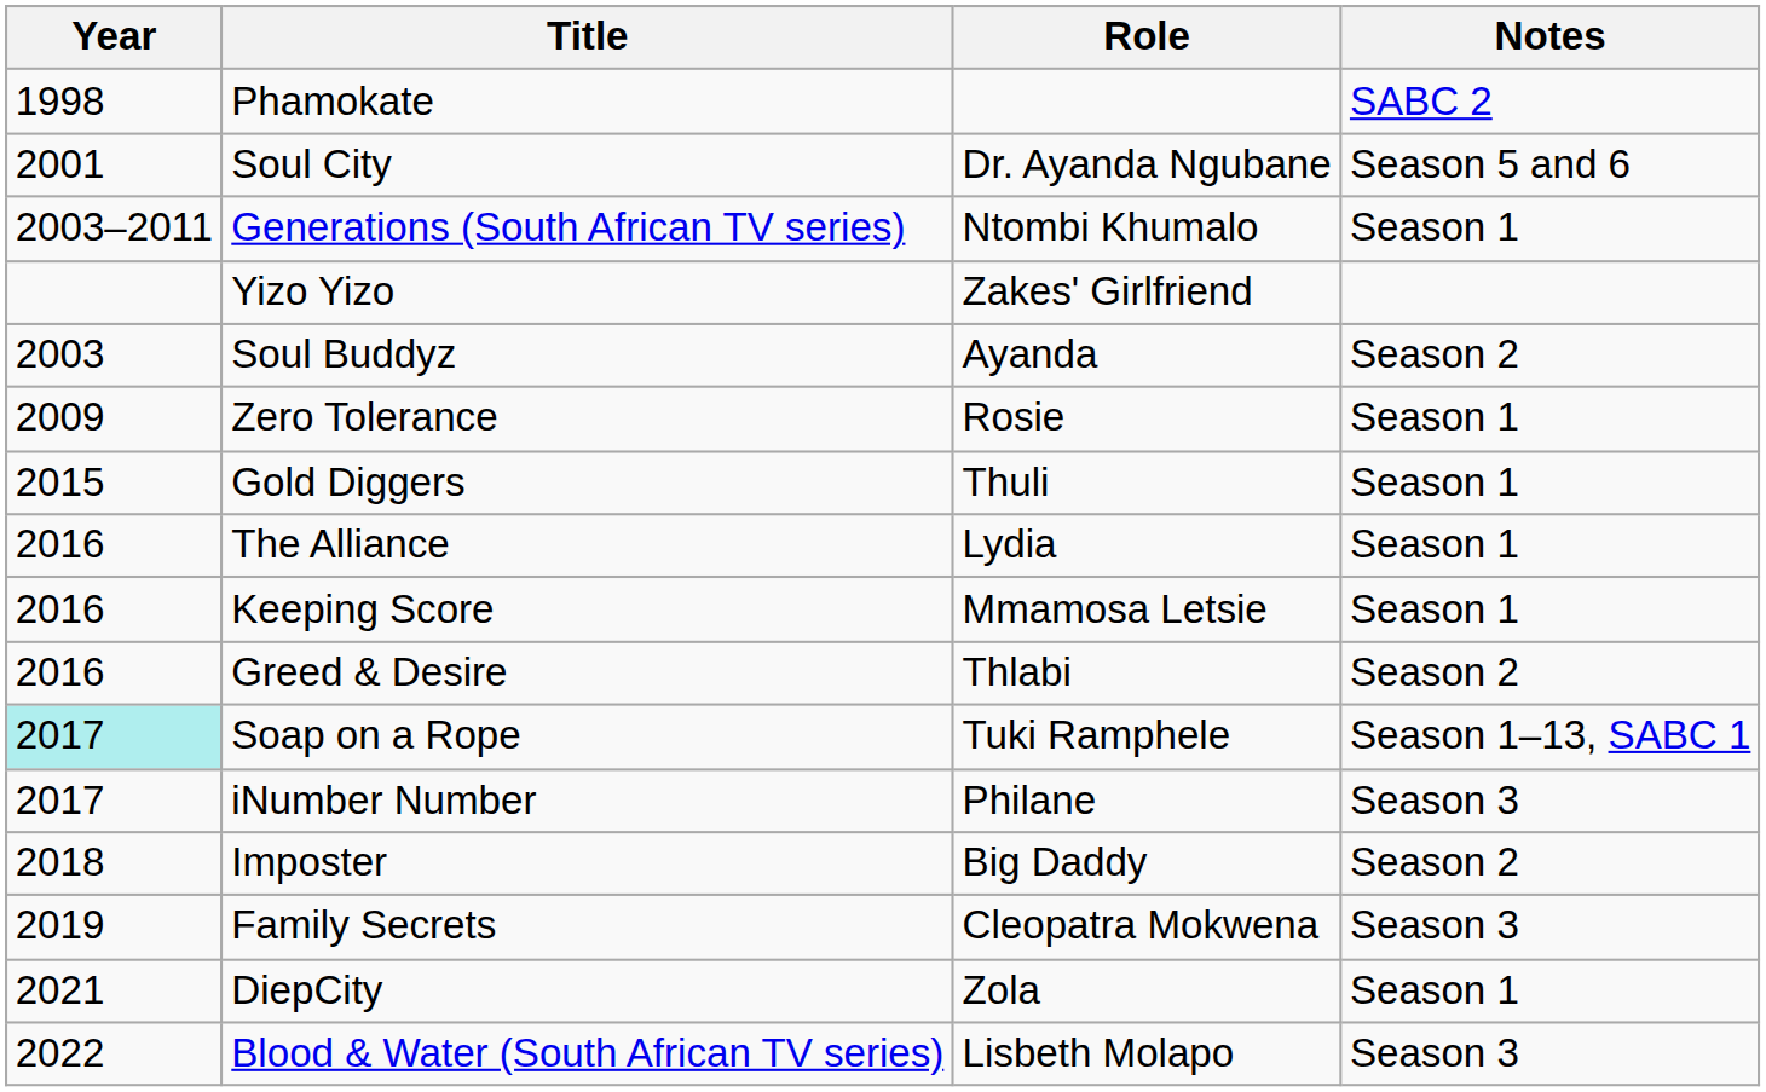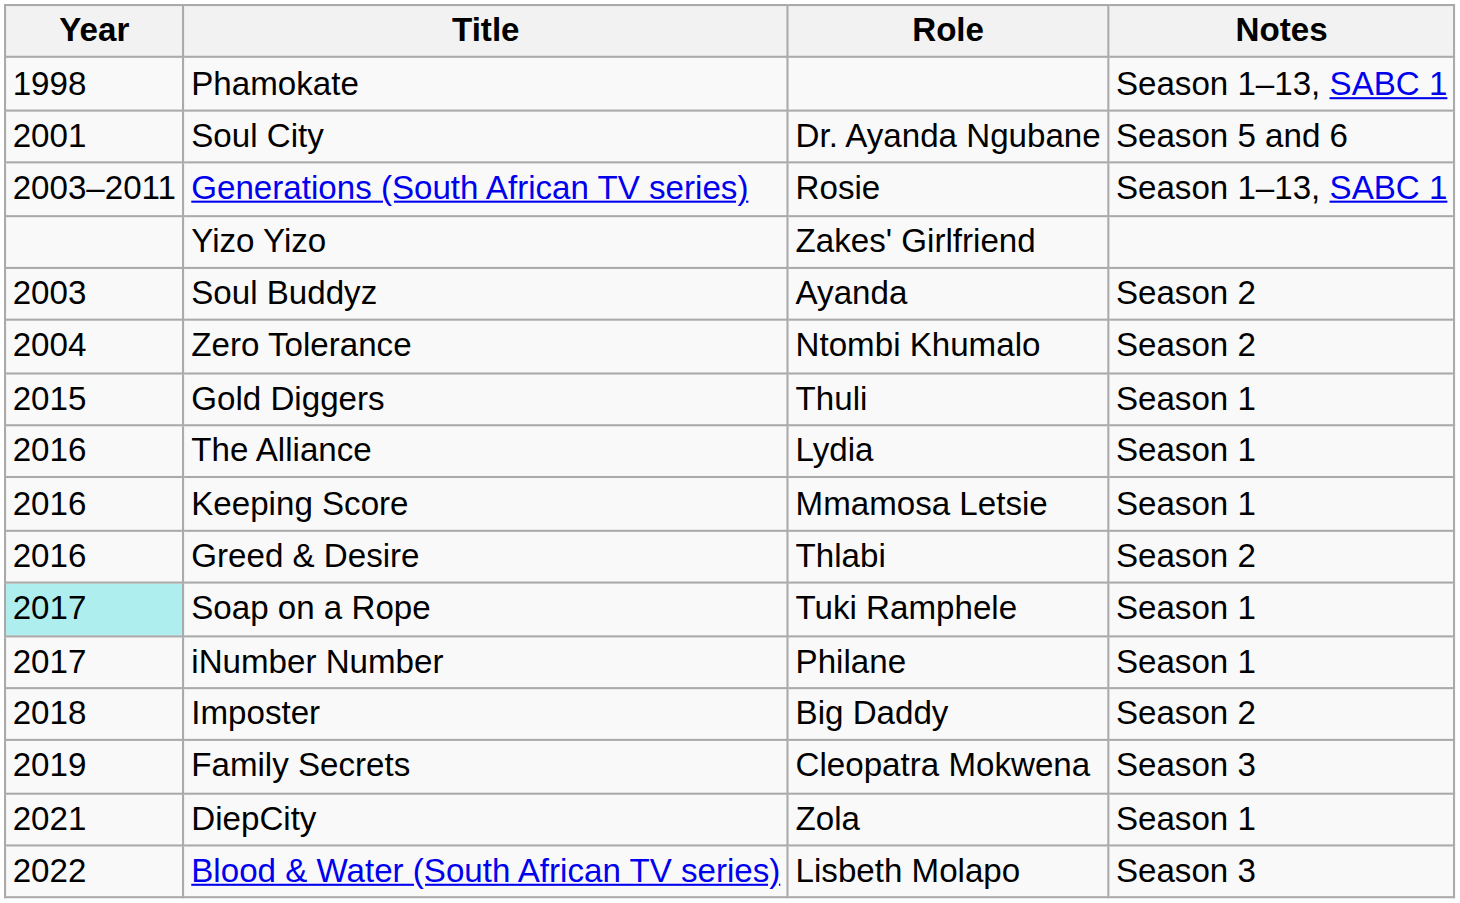Phamokate | Notes: SABC 2 -> Season 1–13, SABC 1
Generations (South African TV series) | Role: Ntombi Khumalo -> Rosie
Generations (South African TV series) | Notes: Season 1 -> Season 1–13, SABC 1
Zero Tolerance | Year: 2009 -> 2004
Zero Tolerance | Role: Rosie -> Ntombi Khumalo
Zero Tolerance | Notes: Season 1 -> Season 2
Soap on a Rope | Notes: Season 1–13, SABC 1 -> Season 1
iNumber Number | Notes: Season 3 -> Season 1
